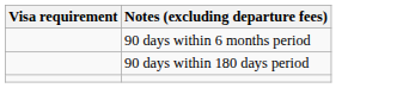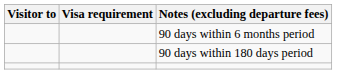+ column: Visitor to
